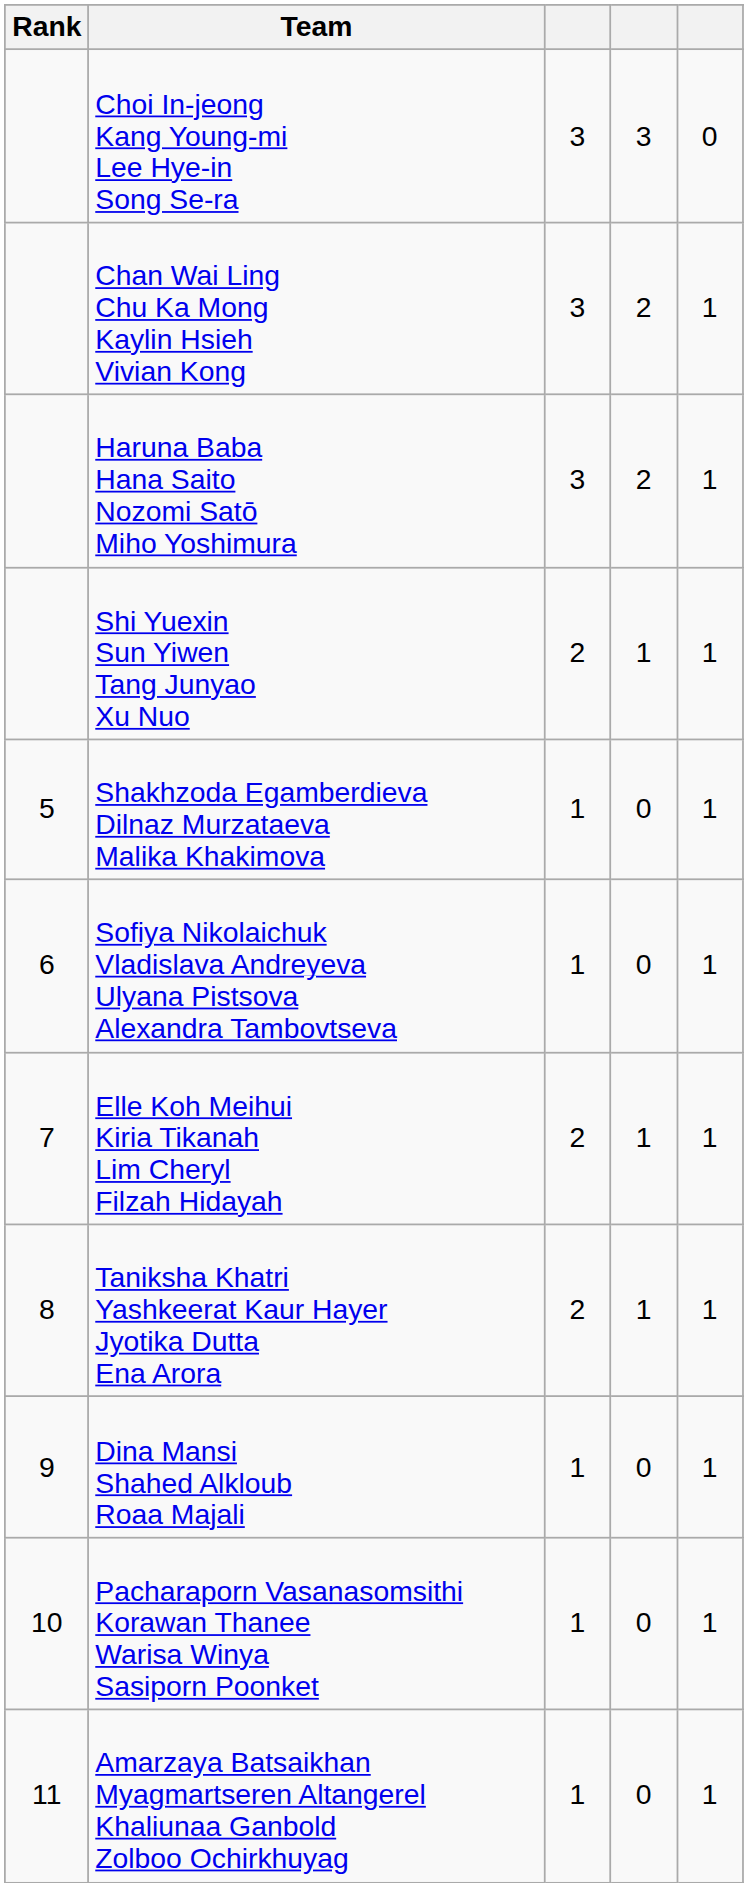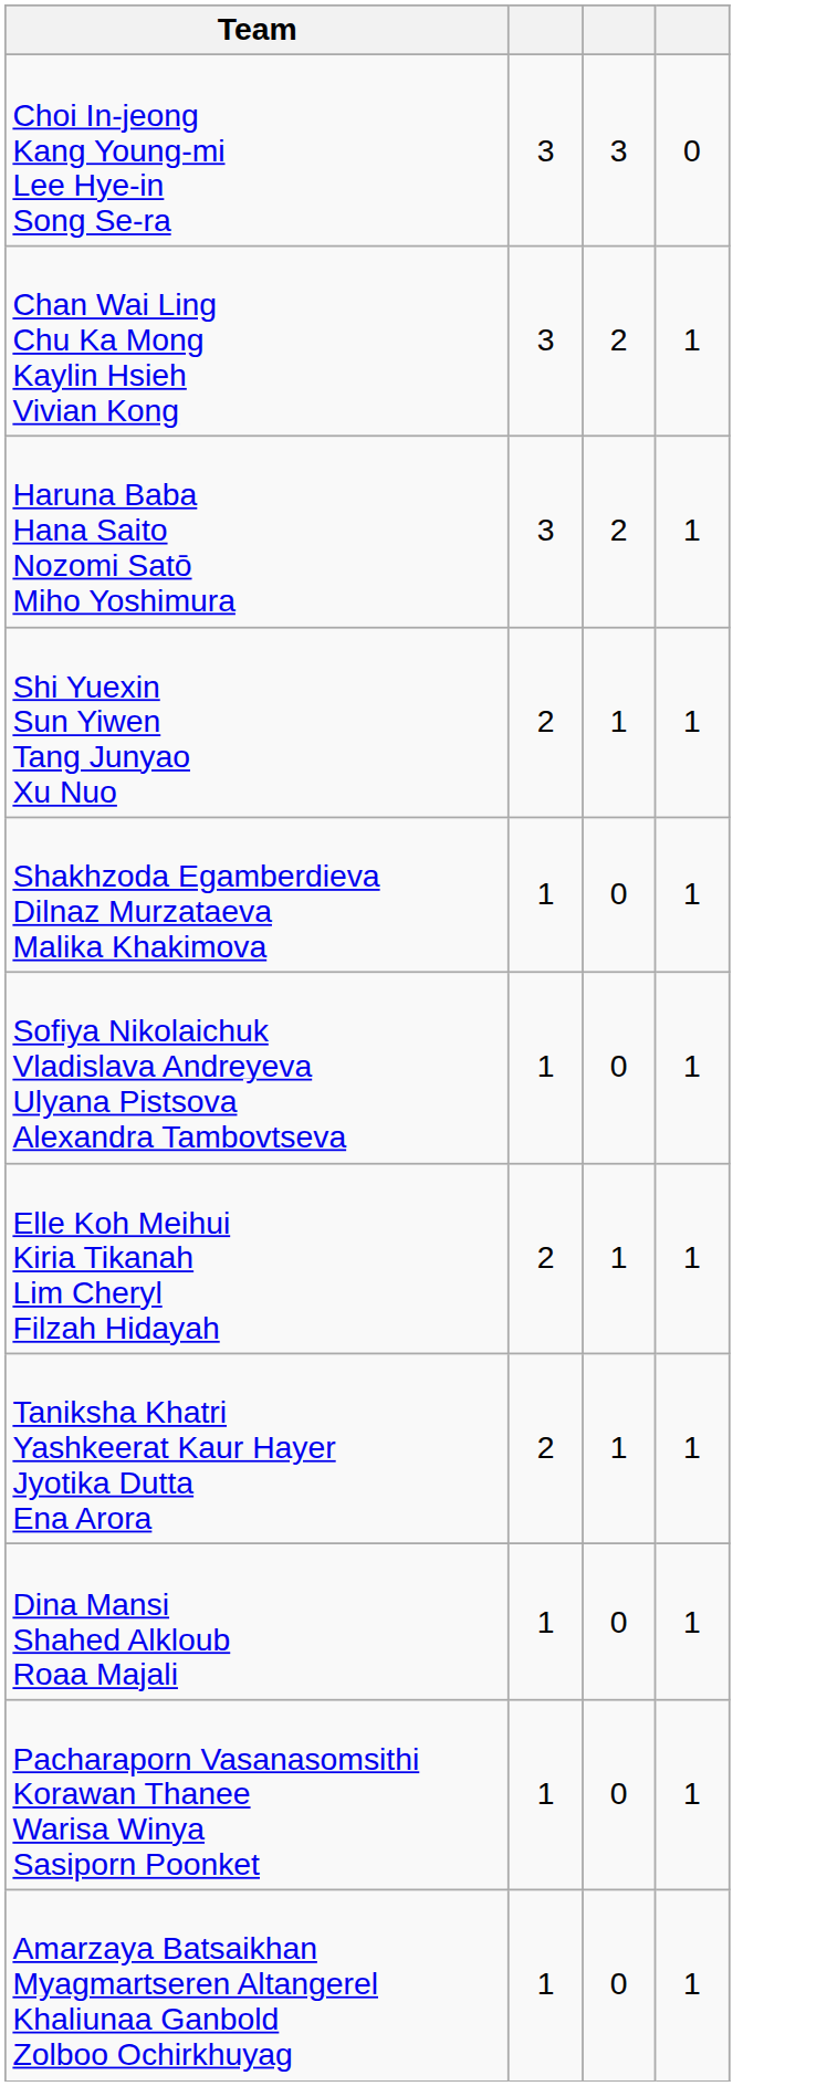- column: Rank | 5 | 6 | 7 | 8 | 9 | 10 | 11
